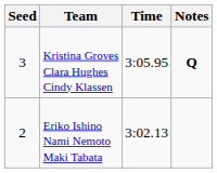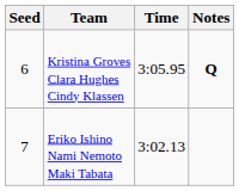Kristina Groves Clara Hughes Cindy Klassen | Seed: 3 -> 6
Eriko Ishino Nami Nemoto Maki Tabata | Seed: 2 -> 7
